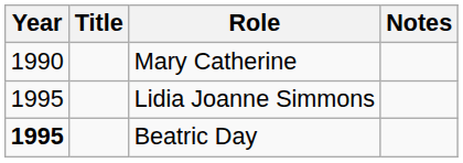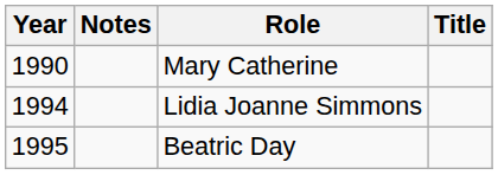columns swapped: Title <-> Notes
Lidia Joanne Simmons | Year: 1995 -> 1994
Beatric Day | Year: bold -> normal
